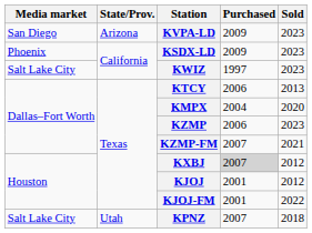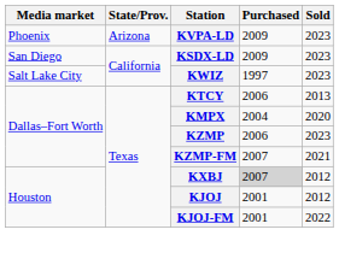KVPA-LD | Media market: San Diego -> Phoenix
KSDX-LD | Media market: Phoenix -> San Diego
- row: Salt Lake City | Utah | KPNZ | 2007 | 2018
